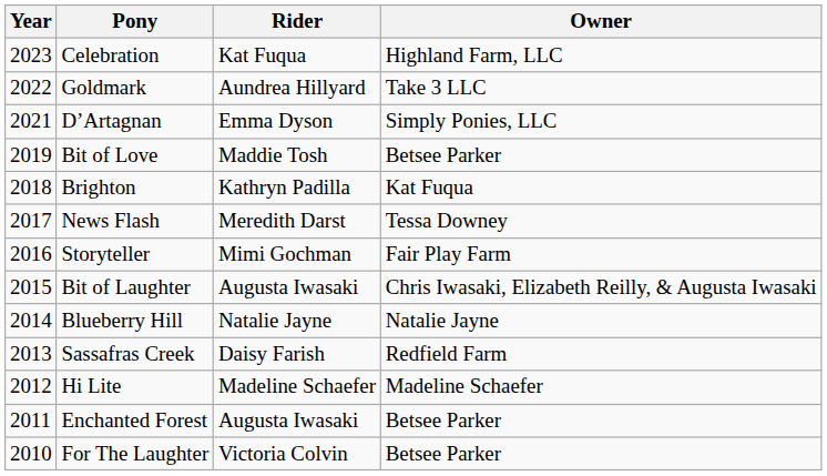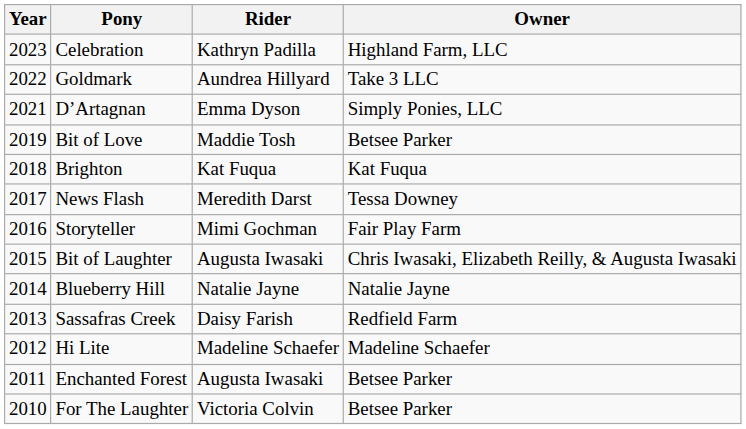Celebration | Rider: Kat Fuqua -> Kathryn Padilla
Brighton | Rider: Kathryn Padilla -> Kat Fuqua
